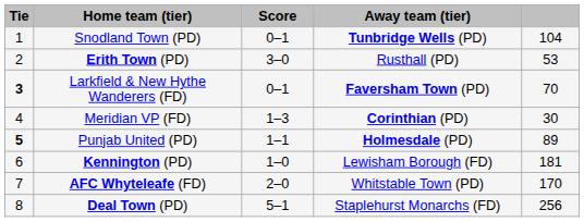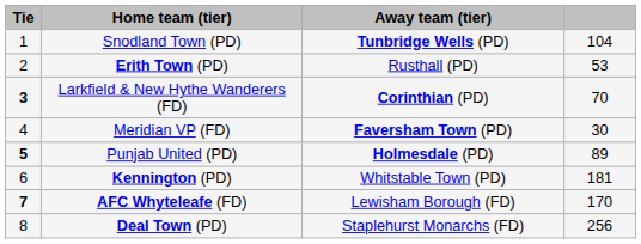- column: Score | 0–1 | 3–0 | 0–1 | 1–3 | 1–1 | 1–0 | 2–0 | 5–1
Larkfield & New Hythe Wanderers (FD) | Away team (tier): Faversham Town (PD) -> Corinthian (PD)
Meridian VP (FD) | Away team (tier): Corinthian (PD) -> Faversham Town (PD)
Kennington (PD) | Away team (tier): Lewisham Borough (FD) -> Whitstable Town (PD)
AFC Whyteleafe (FD) | Tie: normal -> bold
AFC Whyteleafe (FD) | Away team (tier): Whitstable Town (PD) -> Lewisham Borough (FD)
